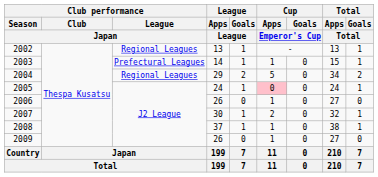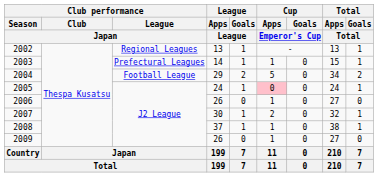2004 | Club performance / League / Japan: Regional Leagues -> Football League
